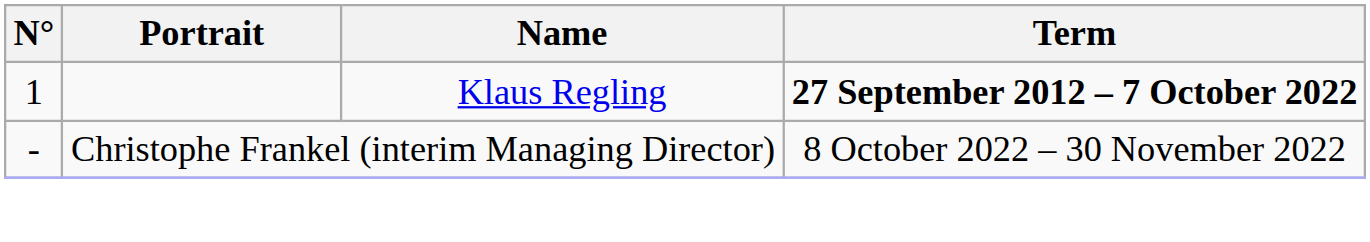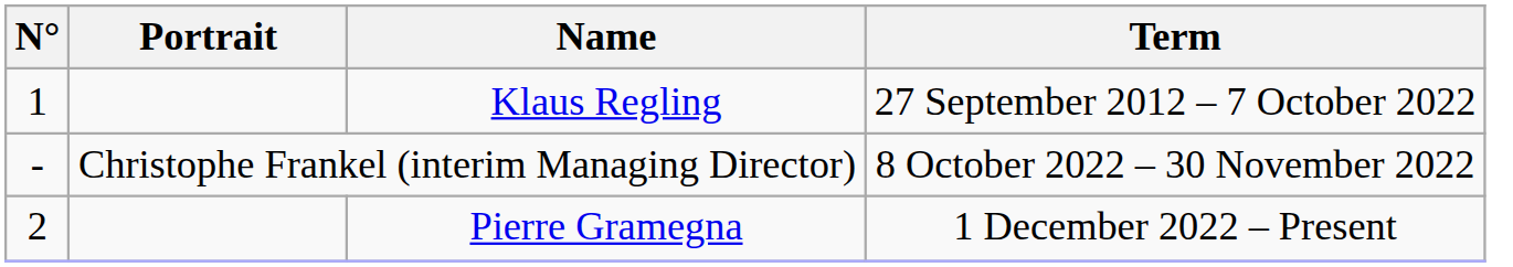Klaus Regling | Term: bold -> normal
+ row: 2 | Pierre Gramegna | 1 December 2022 – Present
